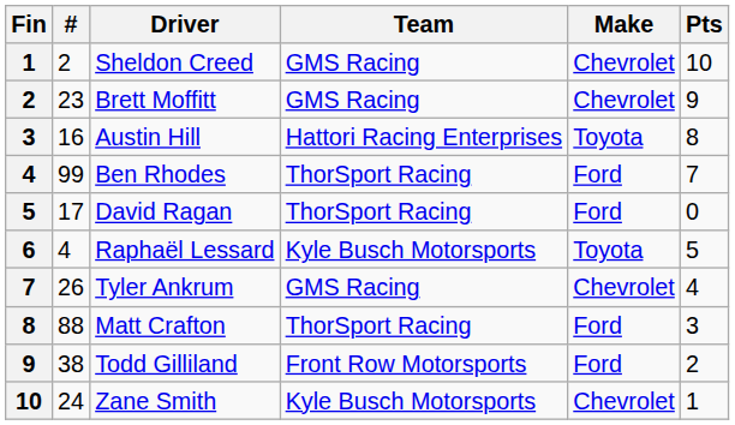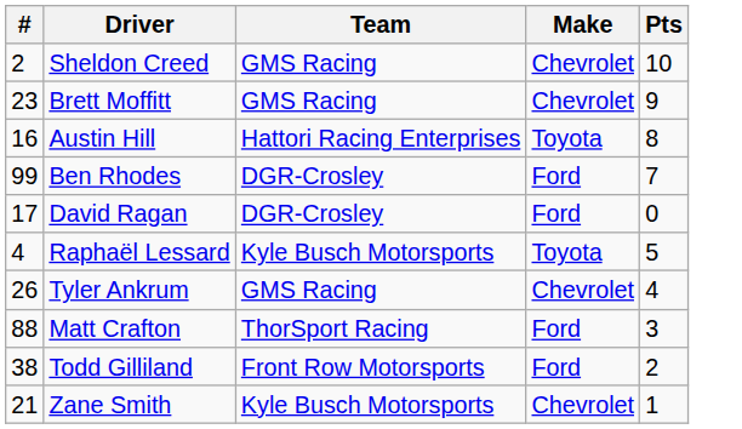- column: Fin | 1 | 2 | 3 | 4 | 5 | 6 | 7 | 8 | 9 | 10
Ben Rhodes | Team: ThorSport Racing -> DGR-Crosley
David Ragan | Team: ThorSport Racing -> DGR-Crosley
Zane Smith | #: 24 -> 21
